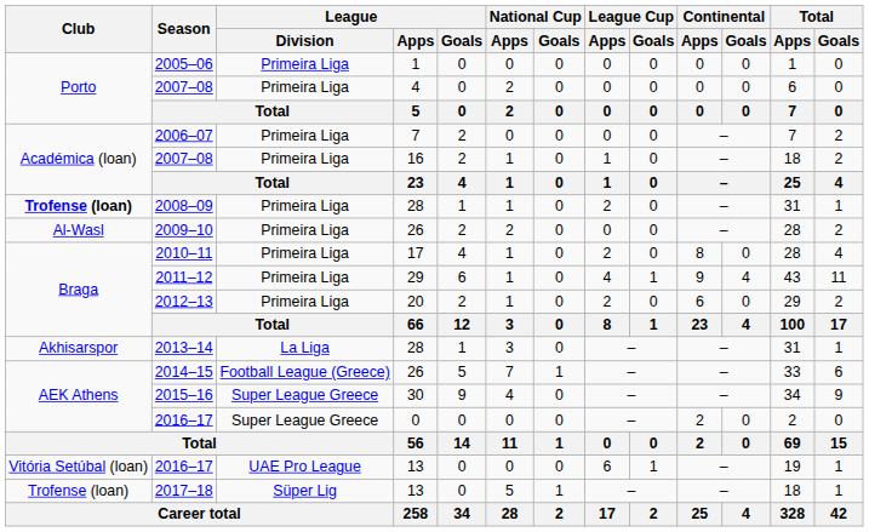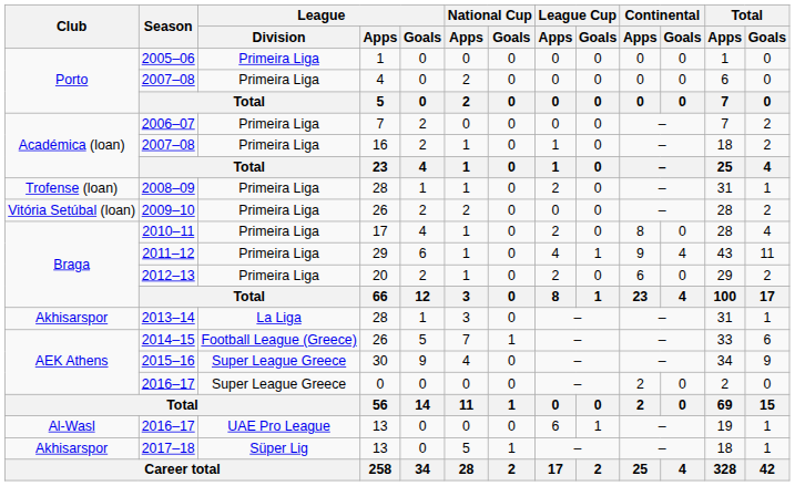2008–09 | Club: bold -> normal
2009–10 | Club: Al-Wasl -> Vitória Setúbal (loan)
2016–17 / 13 | Club: Vitória Setúbal (loan) -> Al-Wasl
2017–18 | Club: Trofense (loan) -> Akhisarspor
